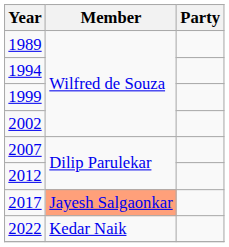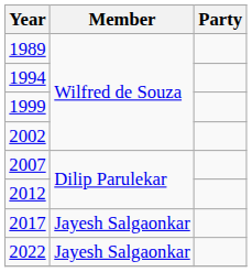2017 | Member: lightsalmon background -> no background
2022 | Member: Kedar Naik -> Jayesh Salgaonkar
